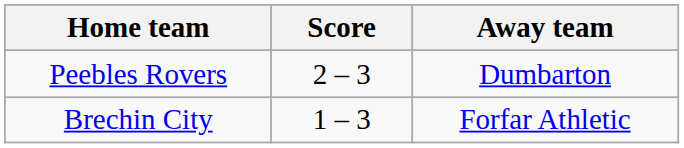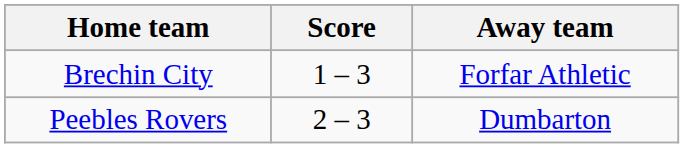rows swapped: Brechin City <-> Peebles Rovers
